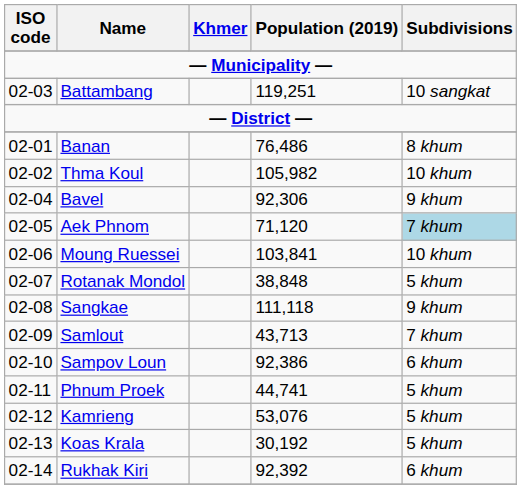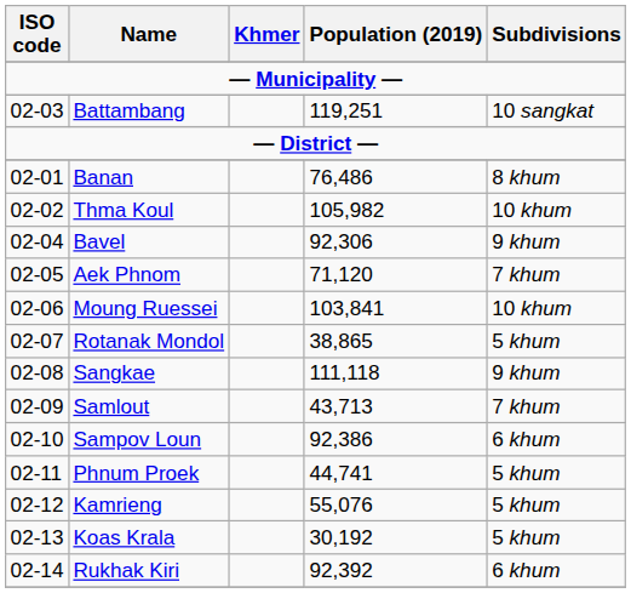Aek Phnom | Subdivisions: lightblue background -> no background
Rotanak Mondol | Population (2019): 38,848 -> 38,865
Kamrieng | Population (2019): 53,076 -> 55,076
